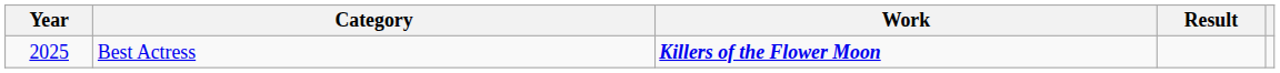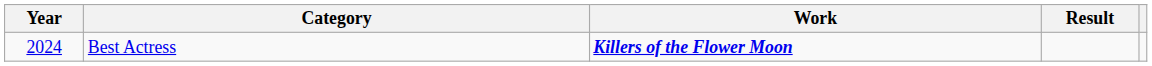Best Actress | Year: 2025 -> 2024
